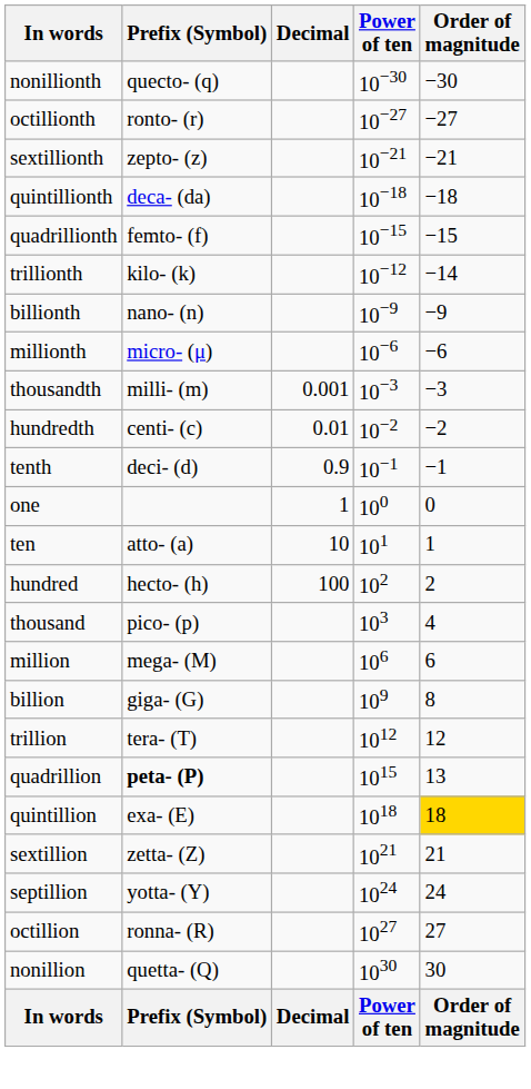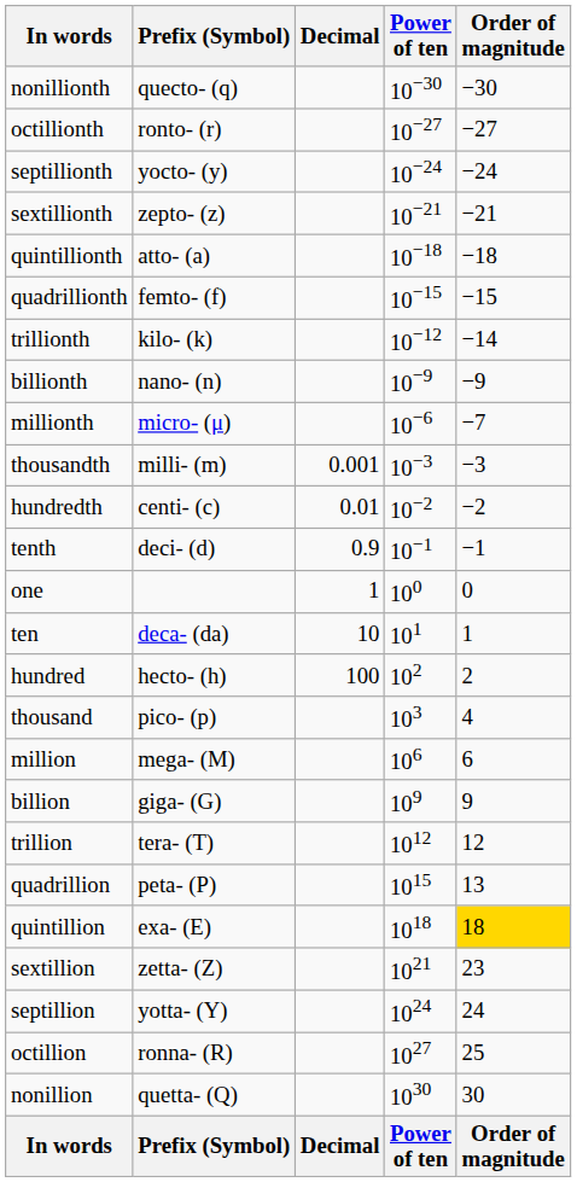+ row: septillionth | yocto- (y) | 10−24 | −24
quintillionth | Prefix (Symbol): deca- (da) -> atto- (a)
millionth | Order of magnitude: −6 -> −7
ten | Prefix (Symbol): atto- (a) -> deca- (da)
billion | Order of magnitude: 8 -> 9
quadrillion | Prefix (Symbol): bold -> normal
sextillion | Order of magnitude: 21 -> 23
octillion | Order of magnitude: 27 -> 25
